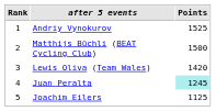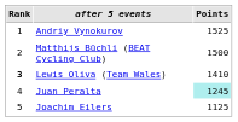Lewis Oliva (Team Wales) | Rank: normal -> bold
Lewis Oliva (Team Wales) | Points: 1420 -> 1410
